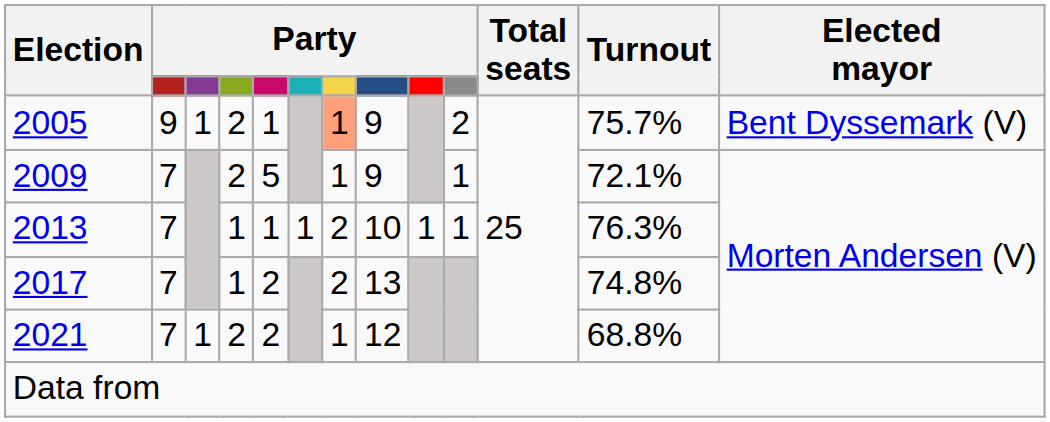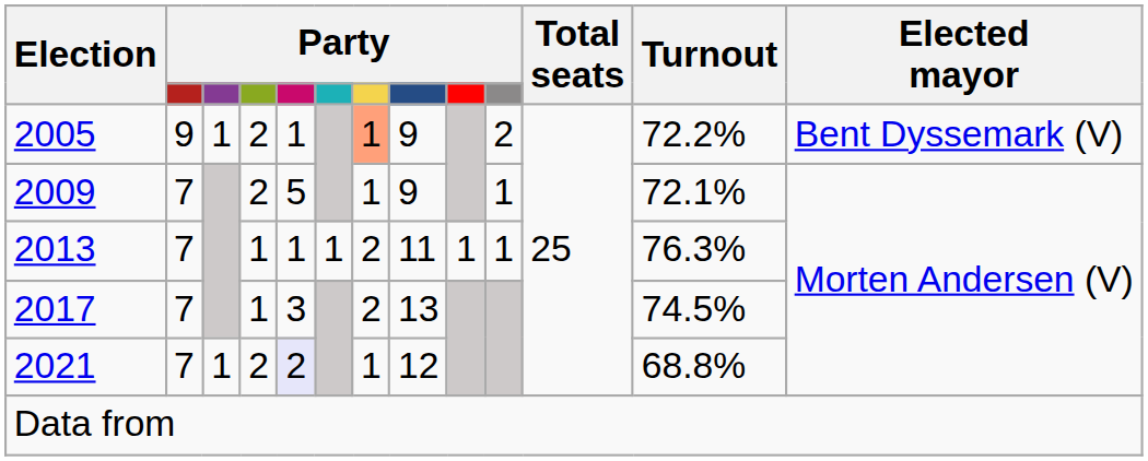2005 | Turnout: 75.7% -> 72.2%
2013 | column 8: 10 -> 11
2017 | column 5: 2 -> 3
2017 | Turnout: 74.8% -> 74.5%
2021 | column 5: no background -> lavender background
